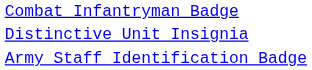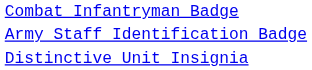rows swapped: Army Staff Identification Badge <-> Distinctive Unit Insignia
